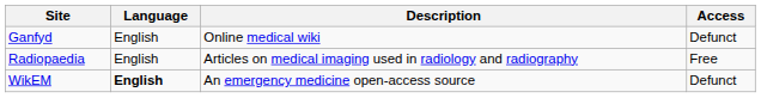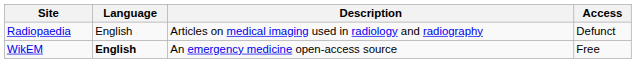- row: Ganfyd | English | Online medical wiki | Defunct
Radiopaedia | Access: Free -> Defunct
WikEM | Access: Defunct -> Free
